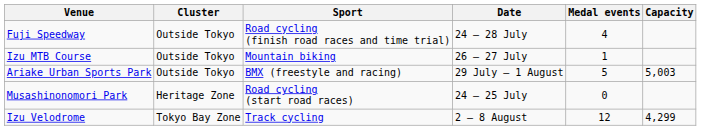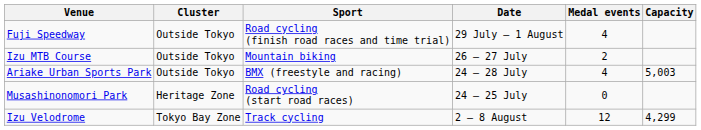Fuji Speedway | Date: 24 – 28 July -> 29 July – 1 August
Izu MTB Course | Medal events: 1 -> 2
Ariake Urban Sports Park | Date: 29 July – 1 August -> 24 – 28 July
Ariake Urban Sports Park | Medal events: 5 -> 4
